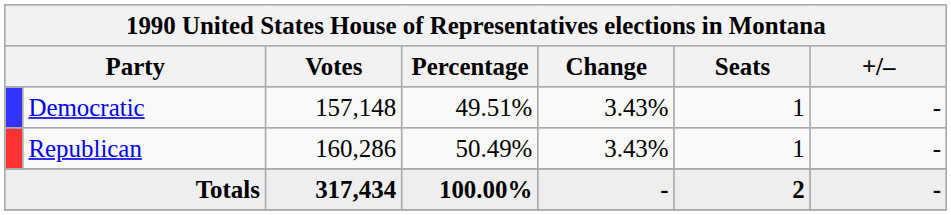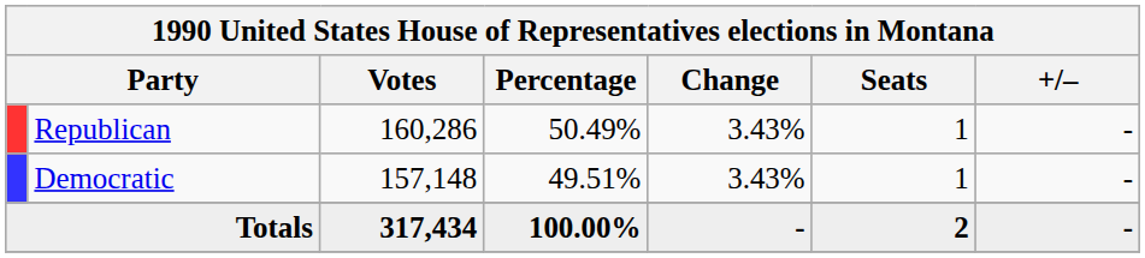rows swapped: Republican <-> Democratic
